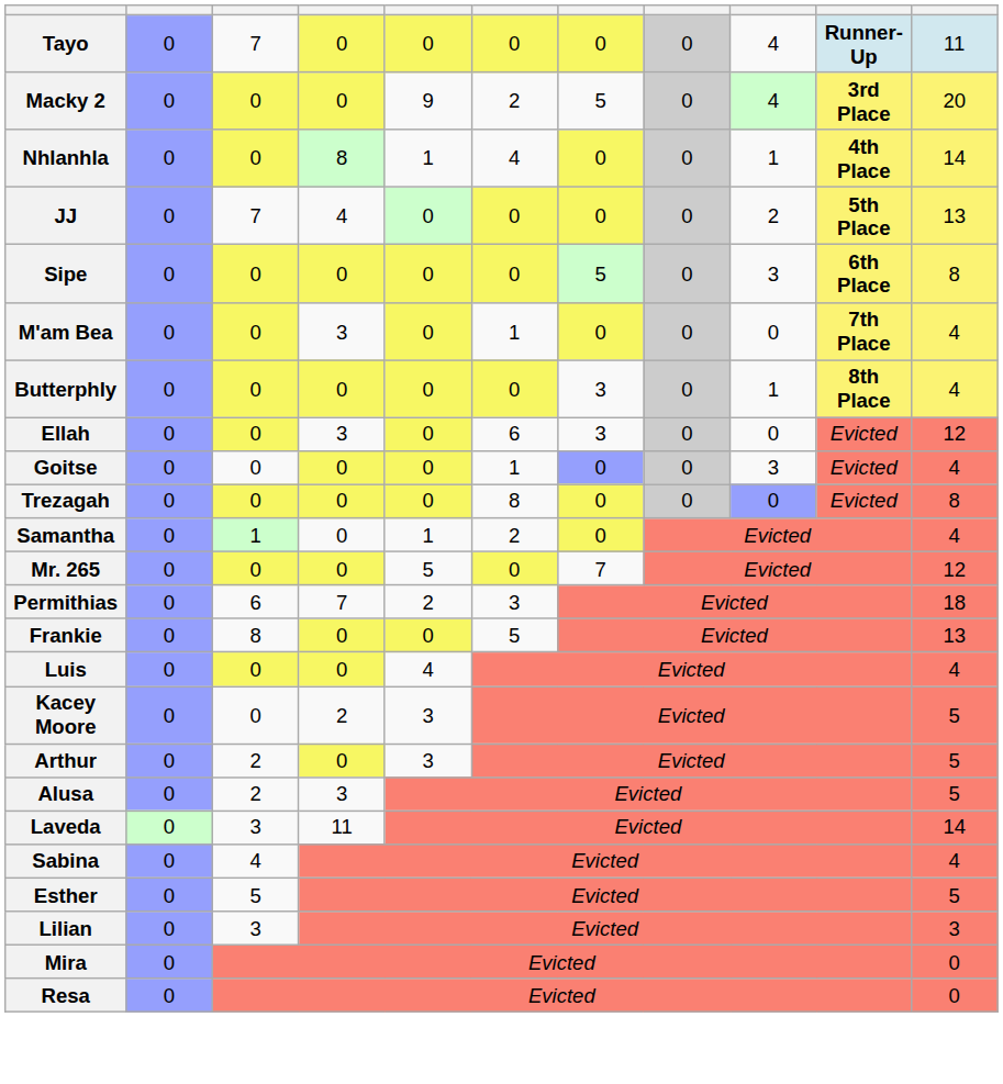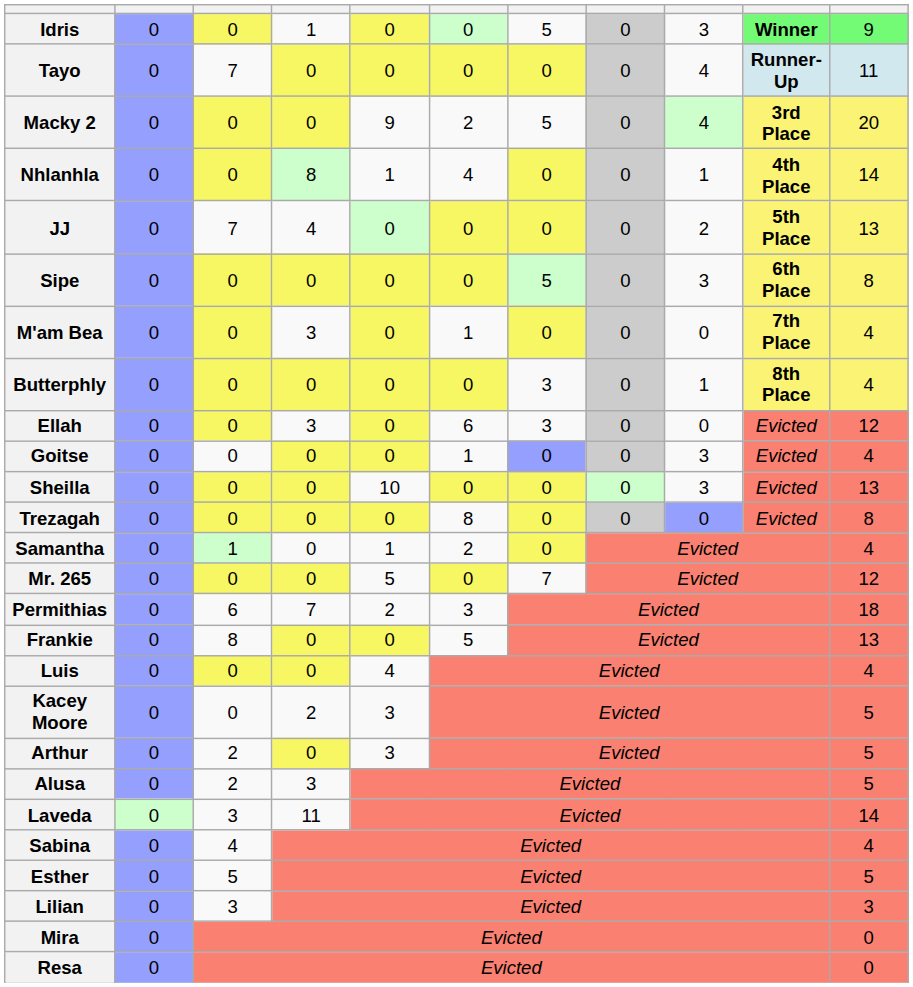+ row: Idris | 0 | 0 | 1 | 0 | 0 | 5 | 0 | 3 | Winner | 9
+ row: Sheilla | 0 | 0 | 0 | 10 | 0 | 0 | 0 | 3 | Evicted | 13
